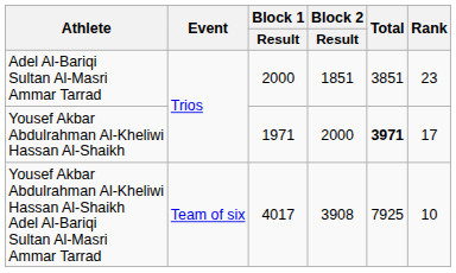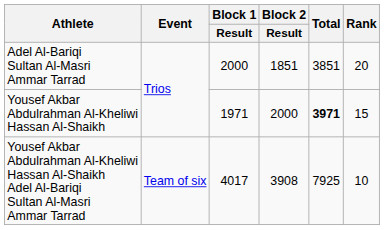Adel Al-Bariqi Sultan Al-Masri Ammar Tarrad | Rank: 23 -> 20
Yousef Akbar Abdulrahman Al-Kheliwi Hassan Al-Shaikh | Rank: 17 -> 15
